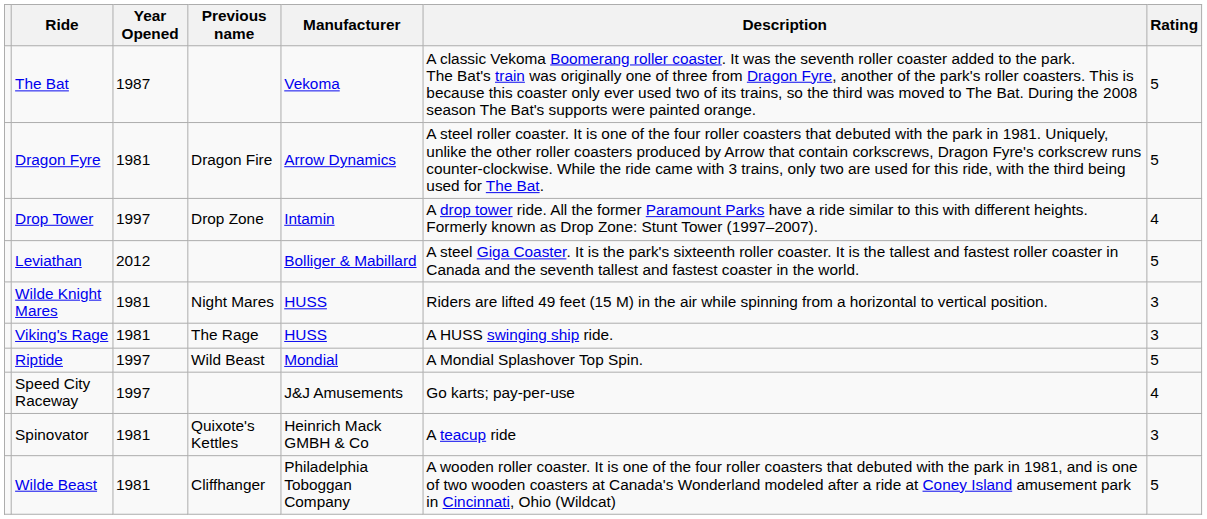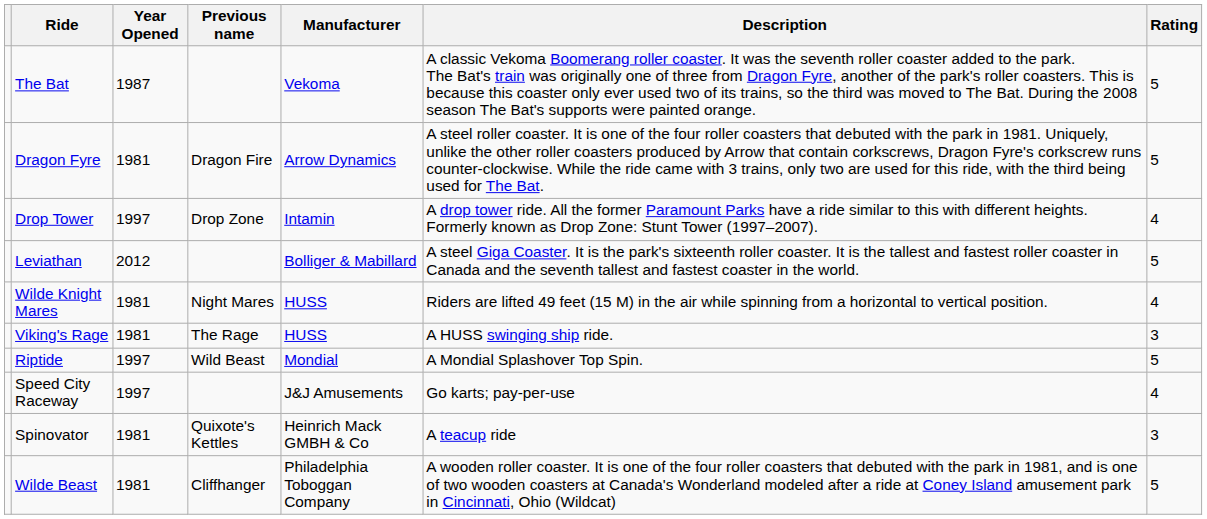Wilde Knight Mares | Rating: 3 -> 4
